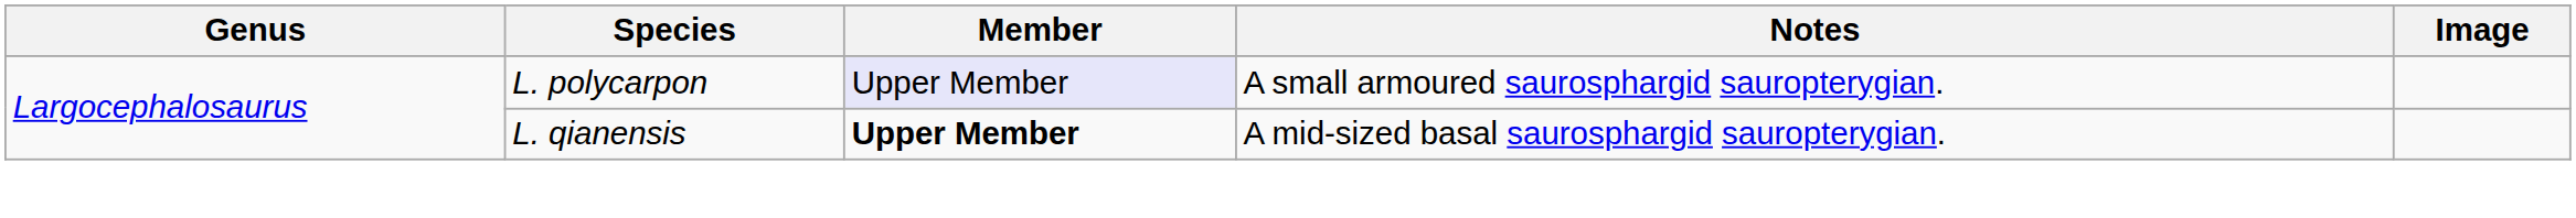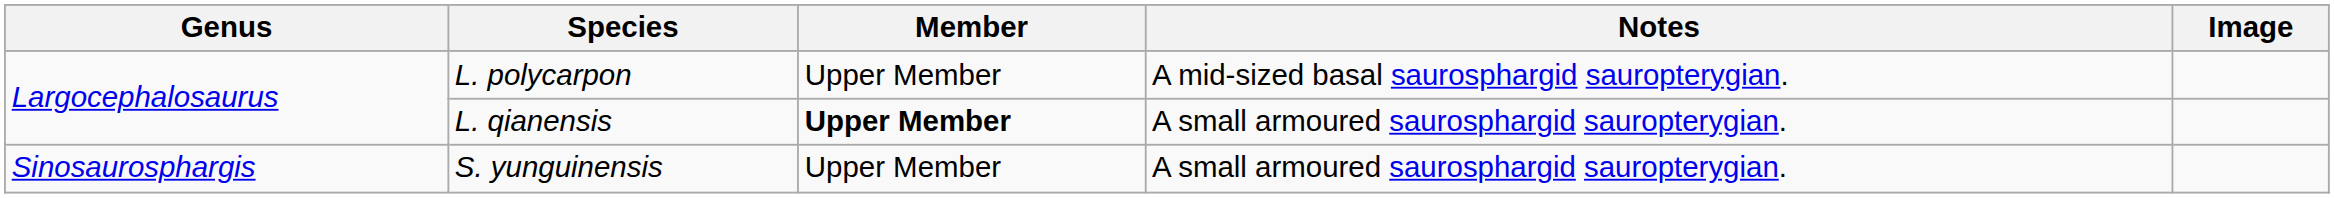L. polycarpon | Member: lavender background -> no background
L. polycarpon | Notes: A small armoured saurosphargid sauropterygian. -> A mid-sized basal saurosphargid sauropterygian.
L. qianensis | Notes: A mid-sized basal saurosphargid sauropterygian. -> A small armoured saurosphargid sauropterygian.
+ row: Sinosaurosphargis | S. yunguinensis | Upper Member | A small armoured saurosphargid sauropterygian.
